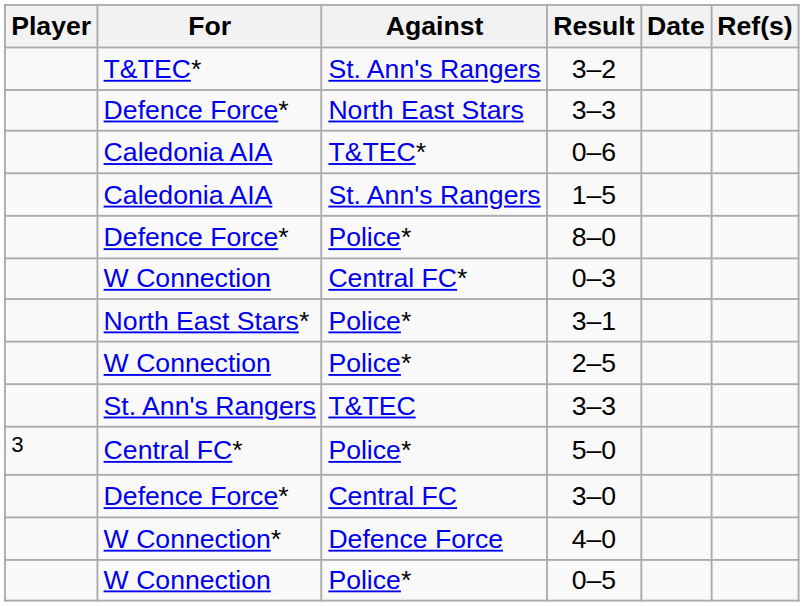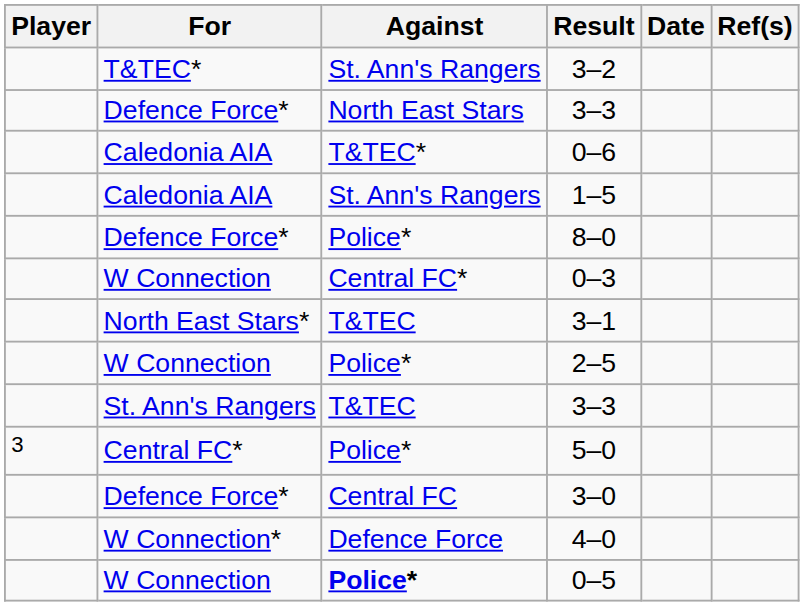3–1 | Against: Police* -> T&TEC
0–5 | Against: normal -> bold
